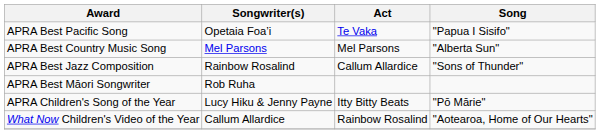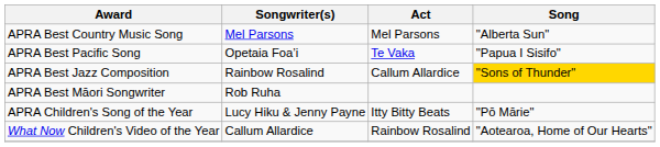rows swapped: APRA Best Pacific Song <-> APRA Best Country Music Song
APRA Best Jazz Composition | Song: no background -> gold background
